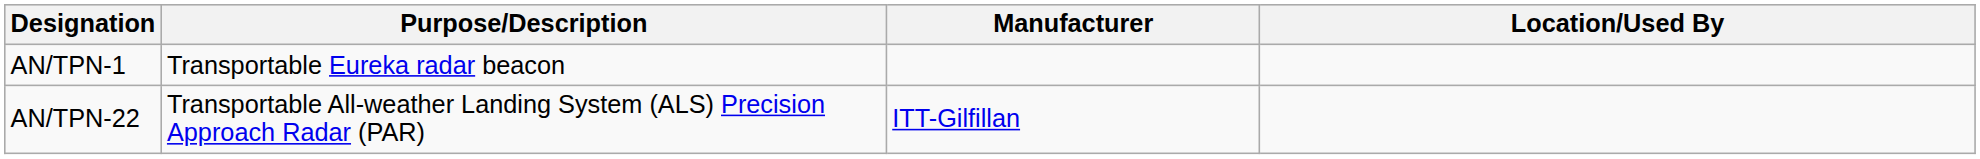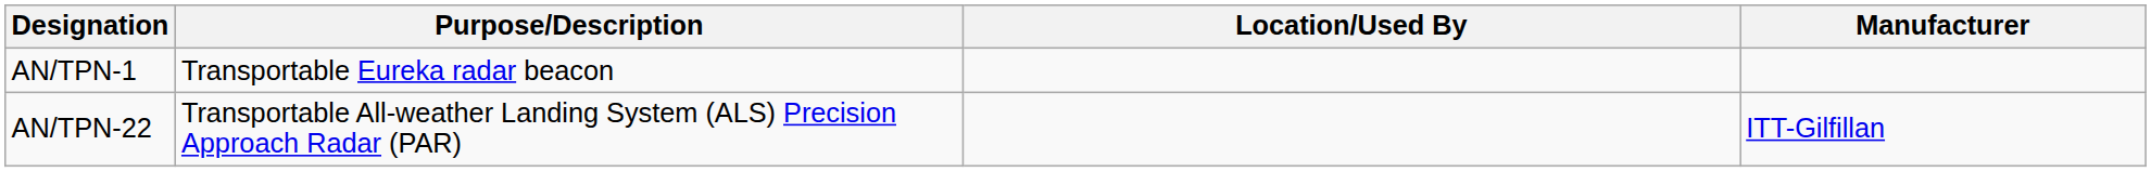columns swapped: Location/Used By <-> Manufacturer
